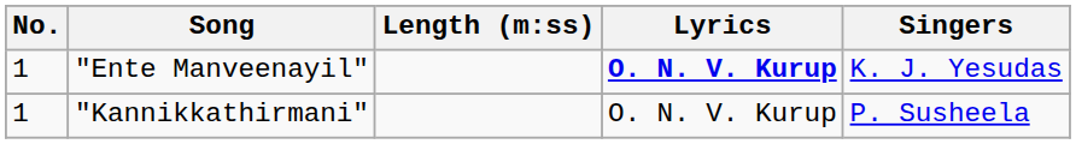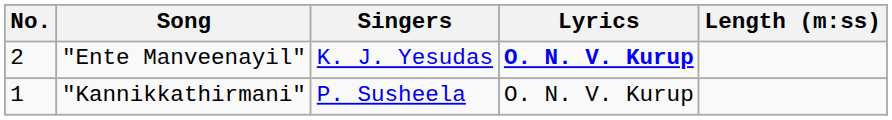columns swapped: Singers <-> Length (m:ss)
"Ente Manveenayil" | No.: 1 -> 2
